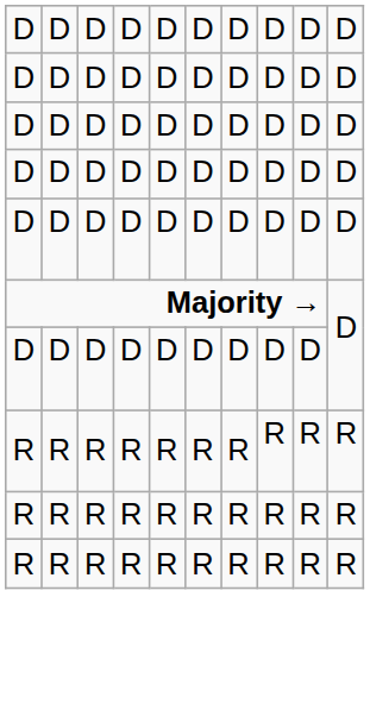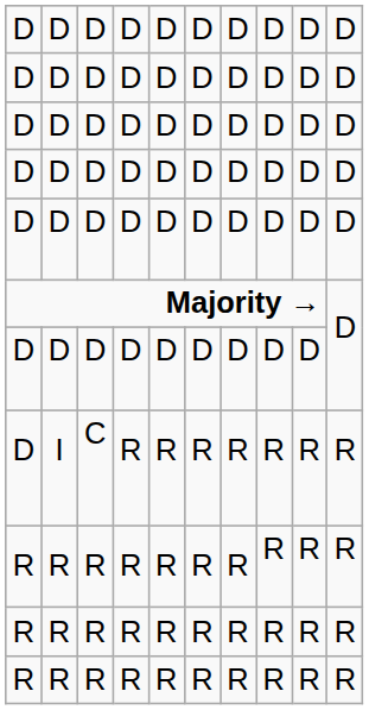+ row: D | I | C | R | R | R | R | R | R | R
